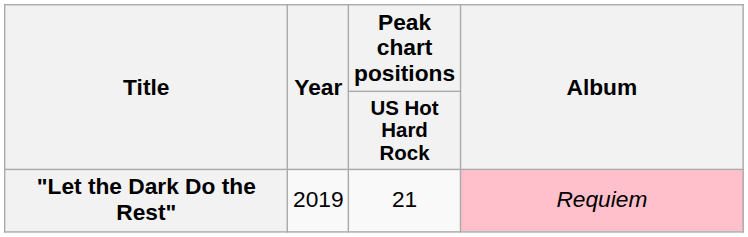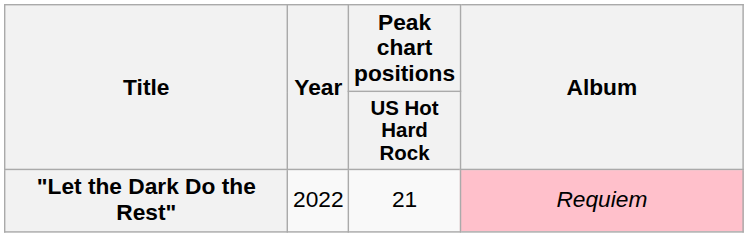"Let the Dark Do the Rest" | Year: 2019 -> 2022
